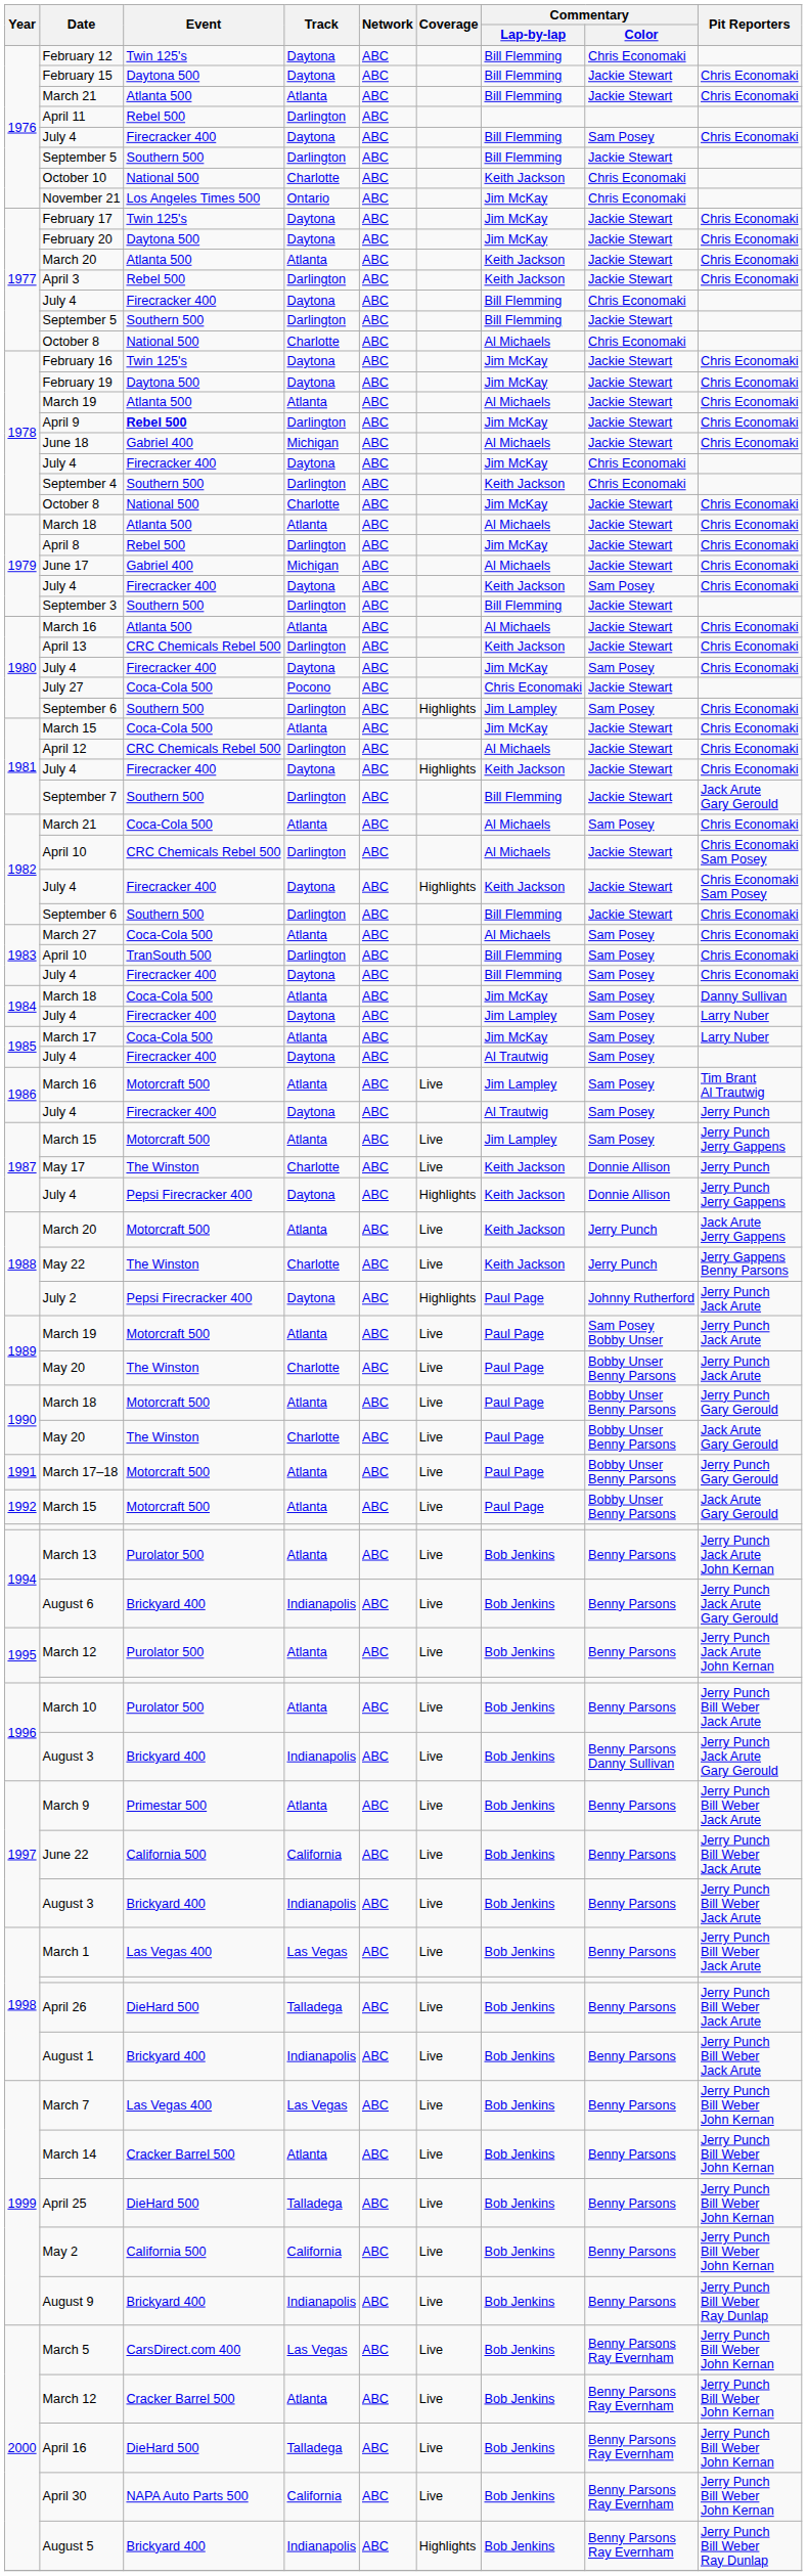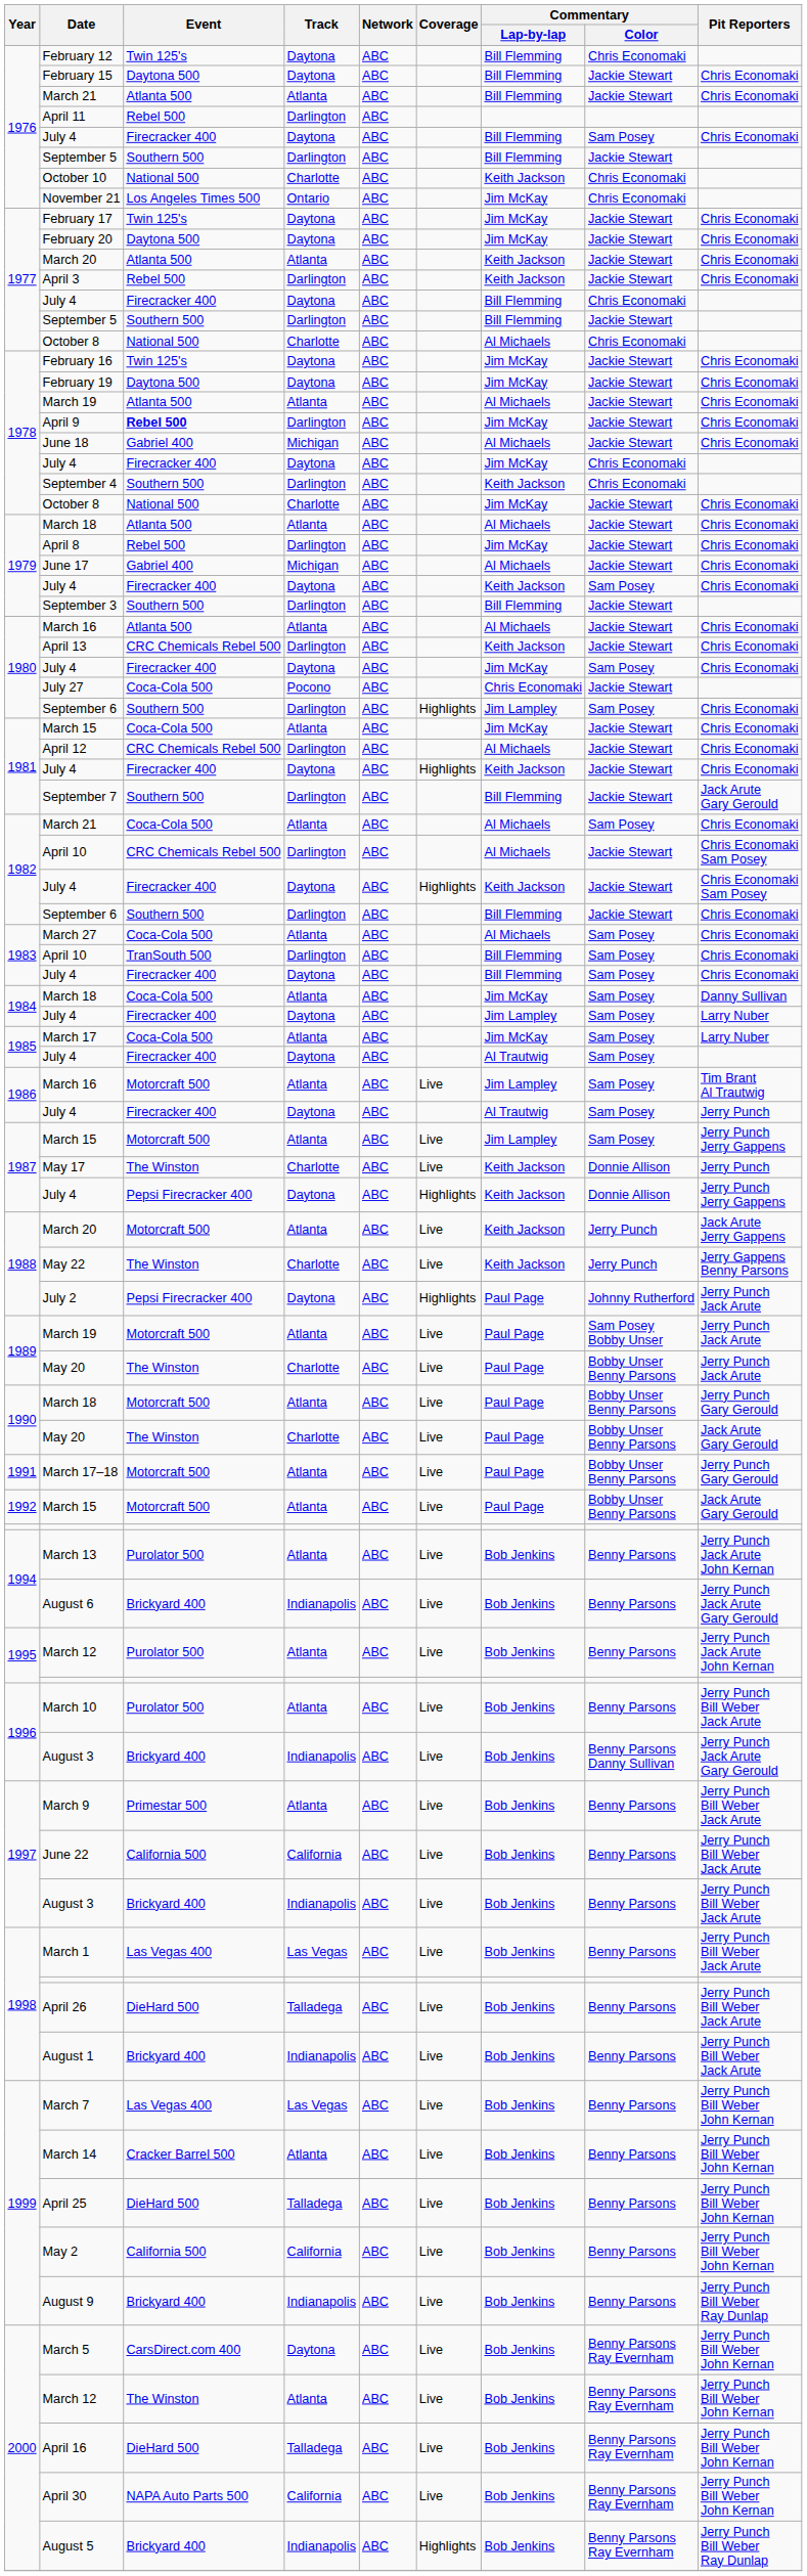March 5 | Track: Las Vegas -> Daytona
2000 / March 12 | Event: Cracker Barrel 500 -> The Winston
